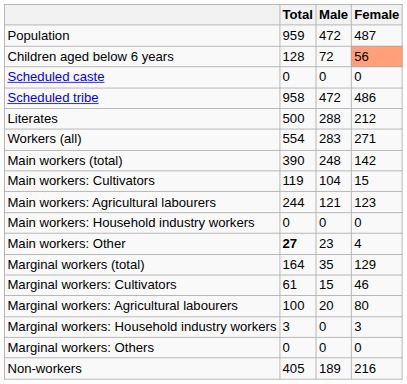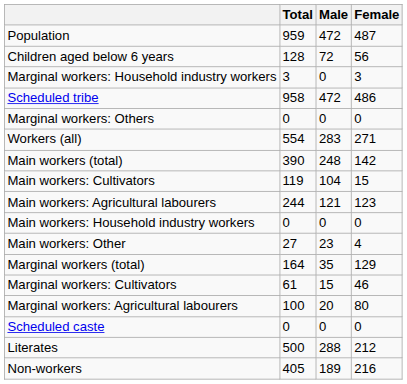Children aged below 6 years | Female: lightsalmon background -> no background
rows swapped: Scheduled caste <-> Marginal workers: Household industry workers
rows swapped: Literates <-> Marginal workers: Others
Main workers: Other | Total: bold -> normal
